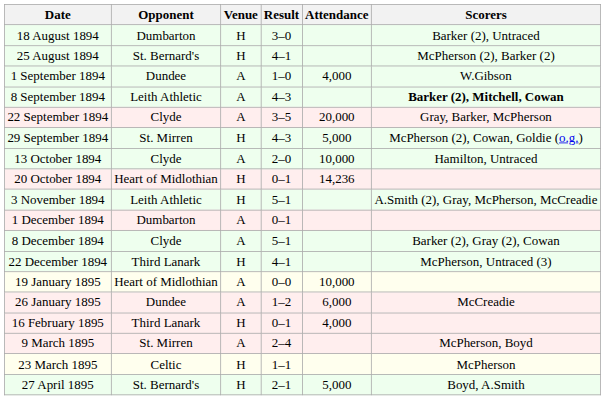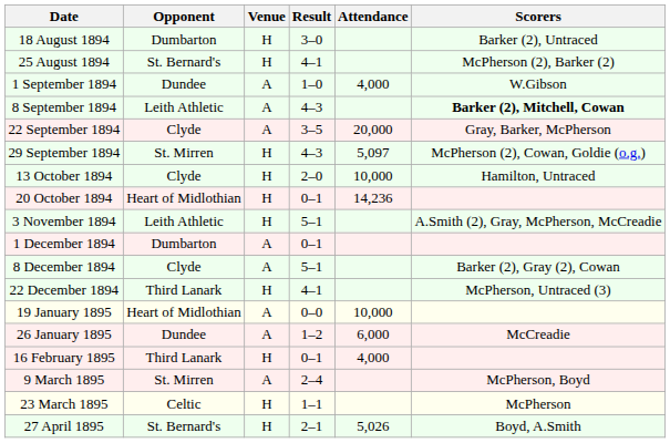29 September 1894 | Attendance: 5,000 -> 5,097
13 October 1894 | Venue: A -> H
27 April 1895 | Attendance: 5,000 -> 5,026
